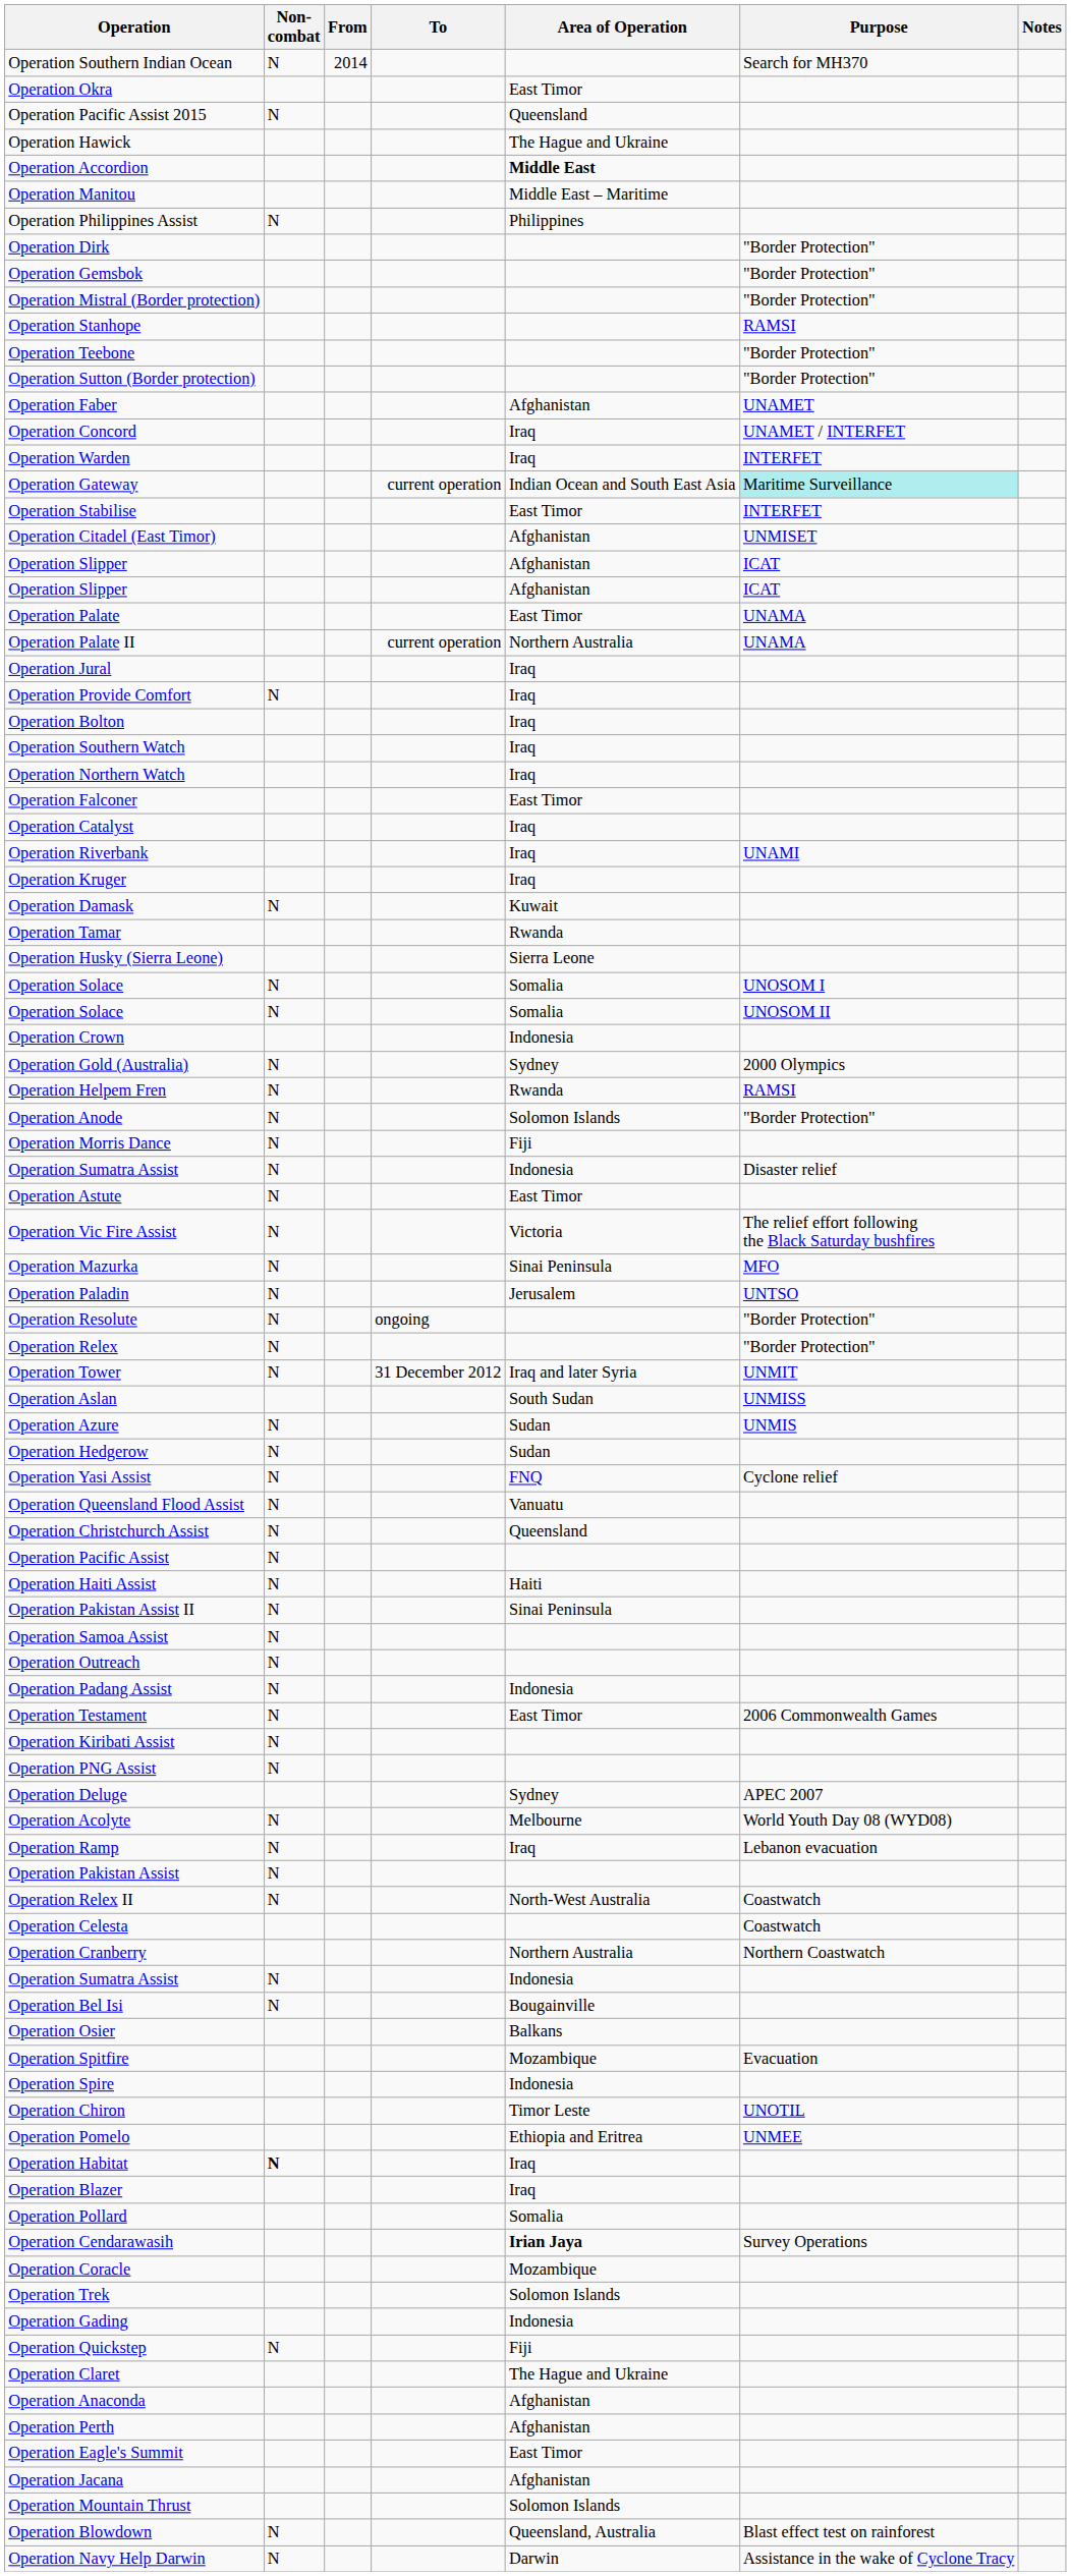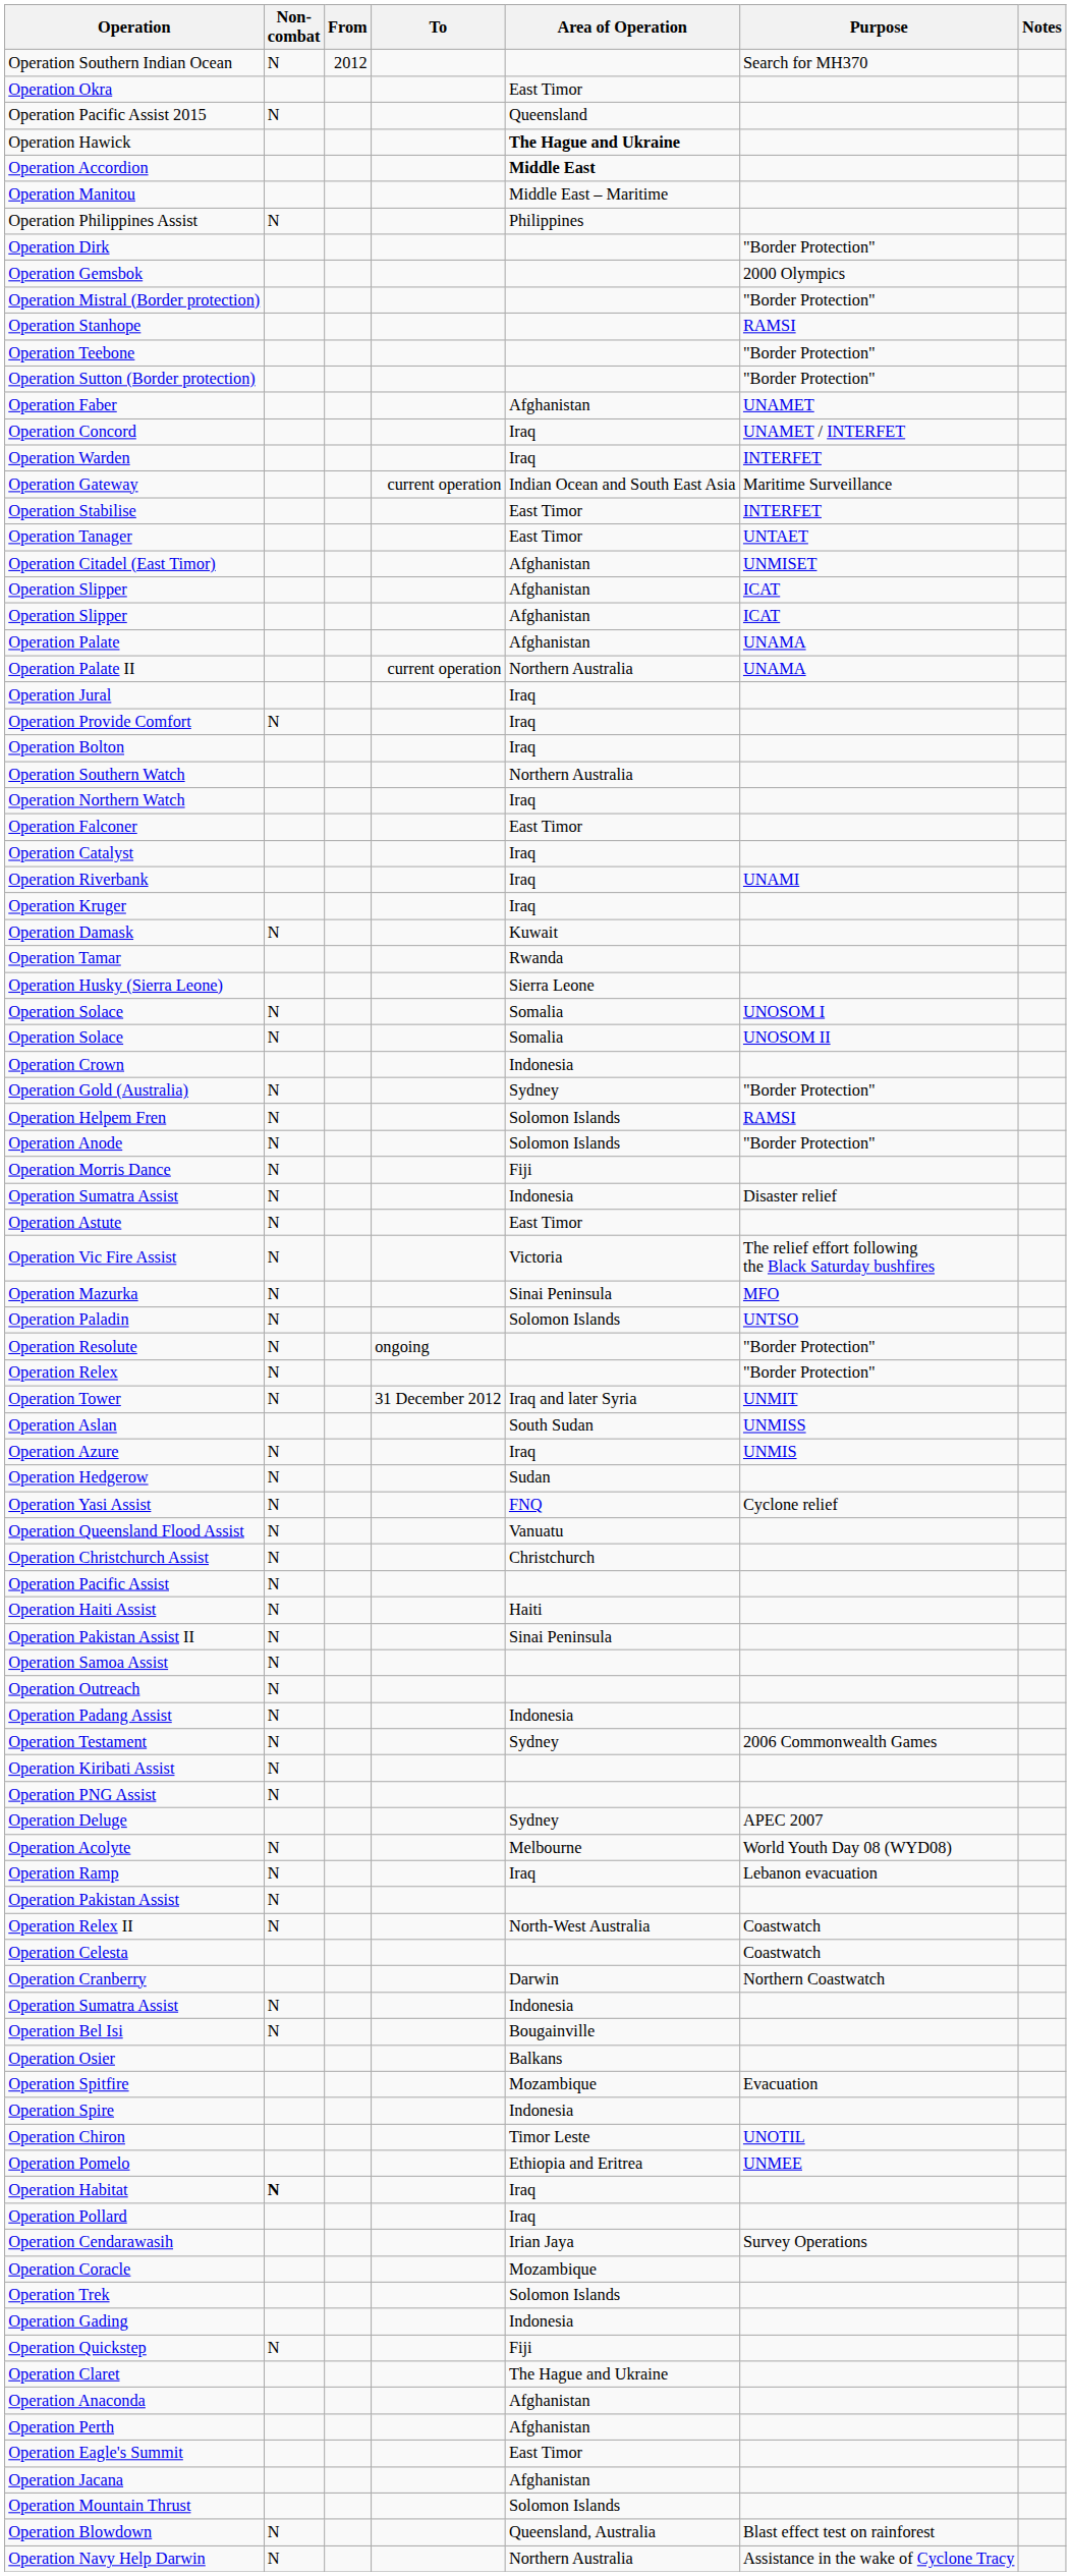Operation Southern Indian Ocean | From: 2014 -> 2012
Operation Hawick | Area of Operation: normal -> bold
Operation Gemsbok | Purpose: "Border Protection" -> 2000 Olympics
Operation Gateway | Purpose: paleturquoise background -> no background
+ row: Operation Tanager | East Timor | UNTAET
Operation Palate | Area of Operation: East Timor -> Afghanistan
Operation Southern Watch | Area of Operation: Iraq -> Northern Australia
Operation Gold (Australia) | Purpose: 2000 Olympics -> "Border Protection"
Operation Helpem Fren | Area of Operation: Rwanda -> Solomon Islands
Operation Paladin | Area of Operation: Jerusalem -> Solomon Islands
Operation Azure | Area of Operation: Sudan -> Iraq
Operation Christchurch Assist | Area of Operation: Queensland -> Christchurch
Operation Testament | Area of Operation: East Timor -> Sydney
Operation Cranberry | Area of Operation: Northern Australia -> Darwin
- row: Operation Blazer | Iraq
Operation Pollard | Area of Operation: Somalia -> Iraq
Operation Cendarawasih | Area of Operation: bold -> normal
Operation Navy Help Darwin | Area of Operation: Darwin -> Northern Australia
